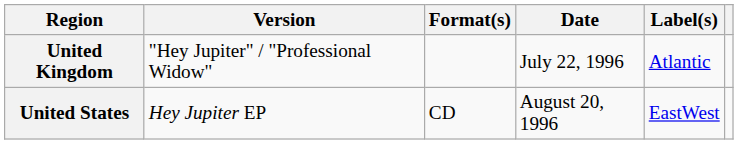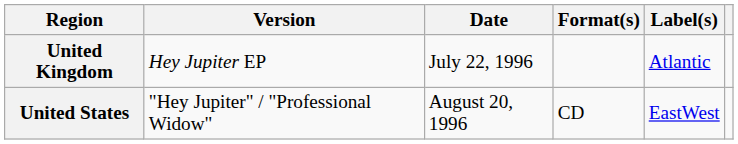columns swapped: Date <-> Format(s)
United Kingdom | Version: "Hey Jupiter" / "Professional Widow" -> Hey Jupiter EP
United States | Version: Hey Jupiter EP -> "Hey Jupiter" / "Professional Widow"
